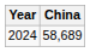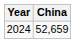2024 | China: 58,689 -> 52,659
